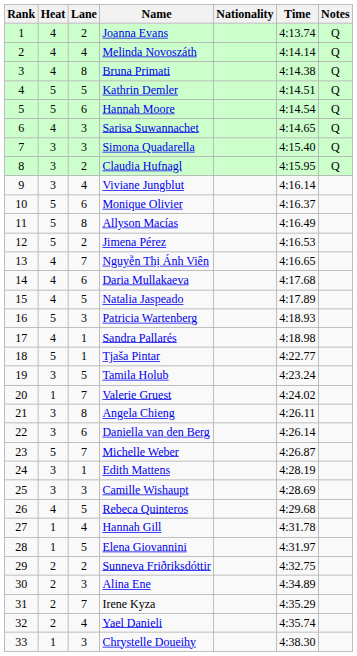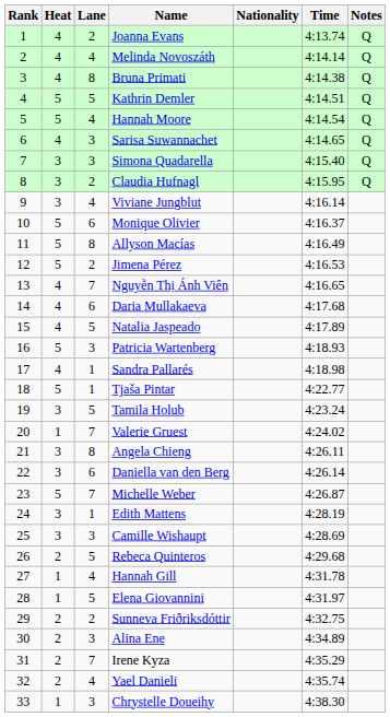Hannah Moore | Lane: 6 -> 4
Rebeca Quinteros | Heat: 4 -> 2
